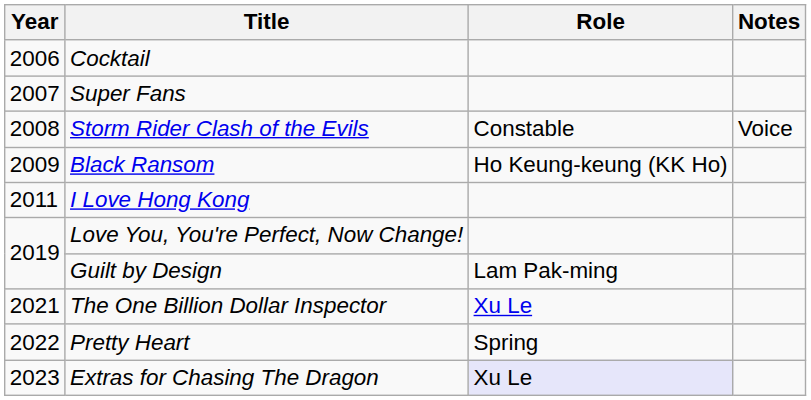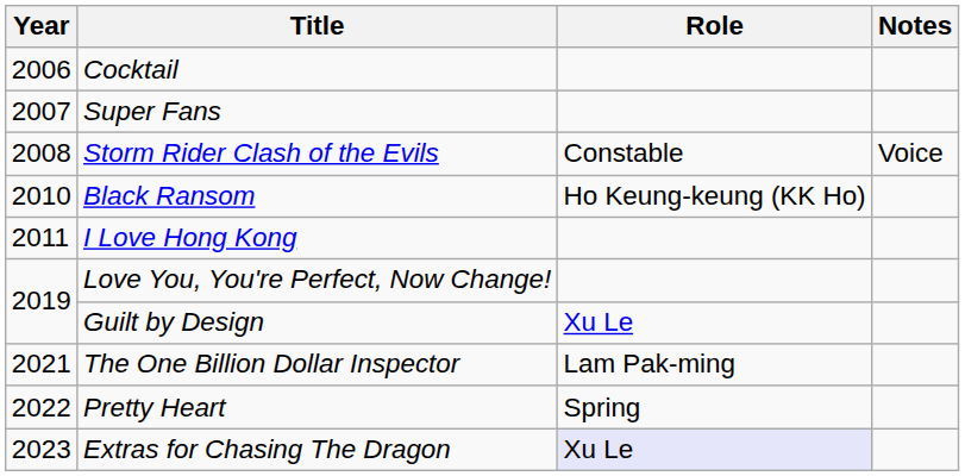Black Ransom | Year: 2009 -> 2010
Guilt by Design | Role: Lam Pak-ming -> Xu Le
The One Billion Dollar Inspector | Role: Xu Le -> Lam Pak-ming
